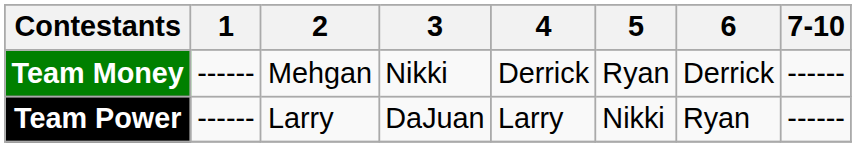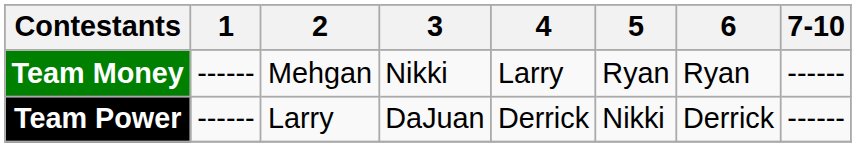Team Money | 4: Derrick -> Larry
Team Money | 6: Derrick -> Ryan
Team Power | 4: Larry -> Derrick
Team Power | 6: Ryan -> Derrick
